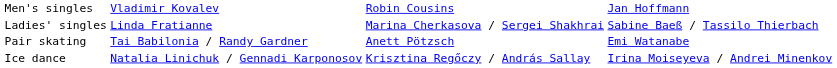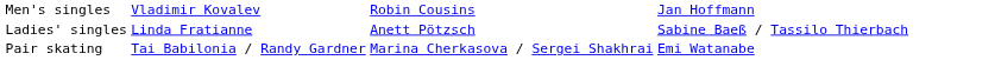Ladies' singles | column 3: Marina Cherkasova / Sergei Shakhrai -> Anett Pötzsch
Pair skating | column 3: Anett Pötzsch -> Marina Cherkasova / Sergei Shakhrai
- row: Ice dance | Natalia Linichuk / Gennadi Karponosov | Krisztina Regőczy / András Sallay | Irina Moiseyeva / Andrei Minenkov
